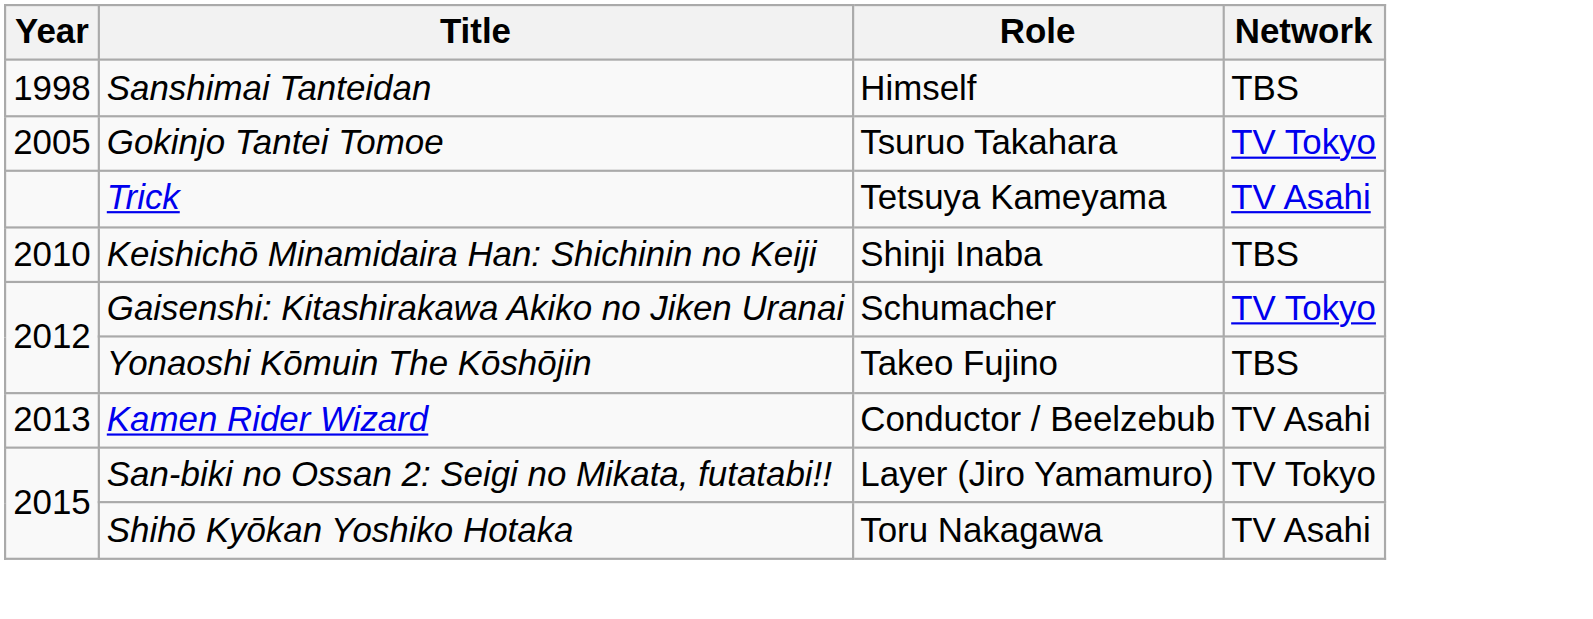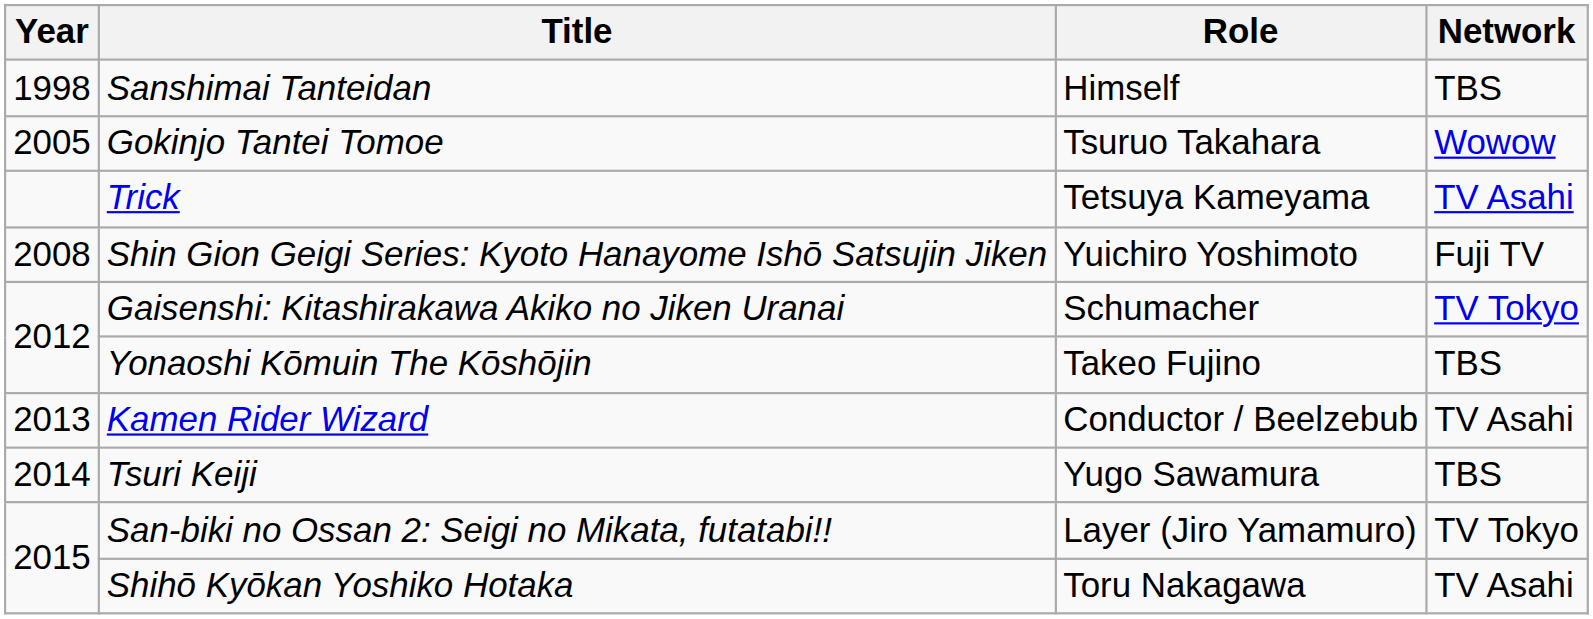Gokinjo Tantei Tomoe | Network: TV Tokyo -> Wowow
+ row: 2008 | Shin Gion Geigi Series: Kyoto Hanayome Ishō Satsujin Jiken | Yuichiro Yoshimoto | Fuji TV
- row: 2010 | Keishichō Minamidaira Han: Shichinin no Keiji | Shinji Inaba | TBS
+ row: 2014 | Tsuri Keiji | Yugo Sawamura | TBS
